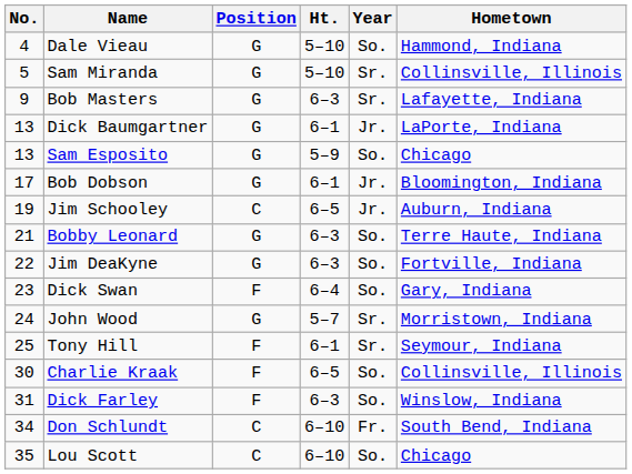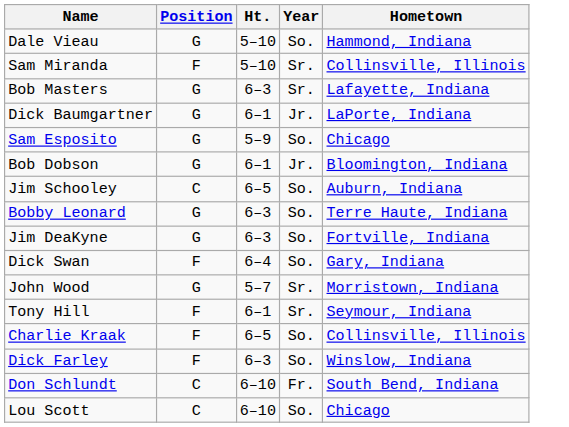- column: No. | 4 | 5 | 9 | 13 | 13 | 17 | 19 | 21 | 22 | 23 | 24 | 25 | 30 | 31 | 34 | 35
Sam Miranda | Position: G -> F
Jim Schooley | Year: Jr. -> So.
